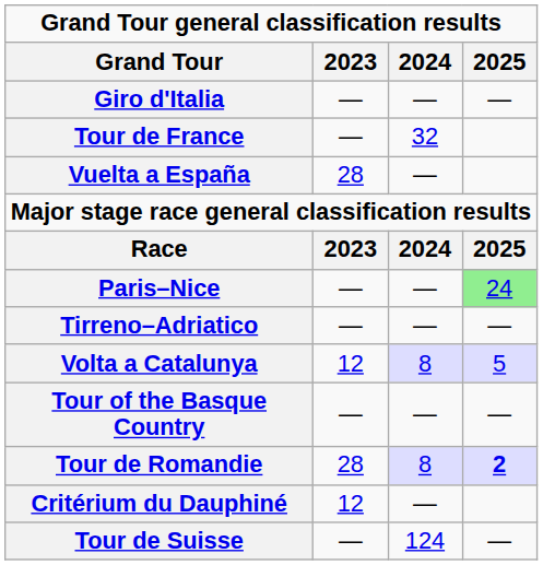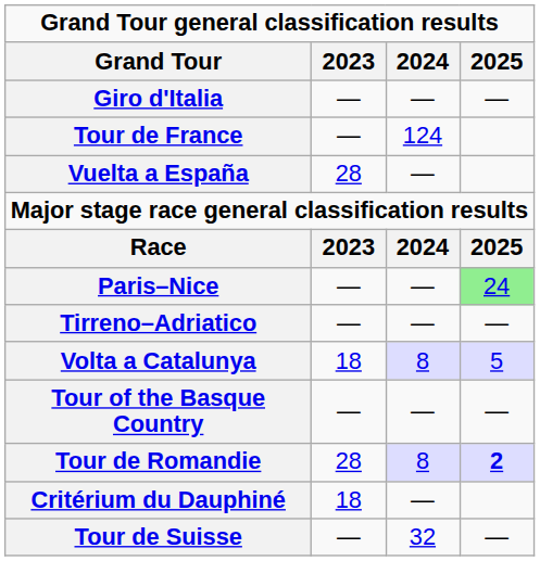Tour de France | 2024: 32 -> 124
Volta a Catalunya | 2023: 12 -> 18
Critérium du Dauphiné | 2023: 12 -> 18
Tour de Suisse | 2024: 124 -> 32
